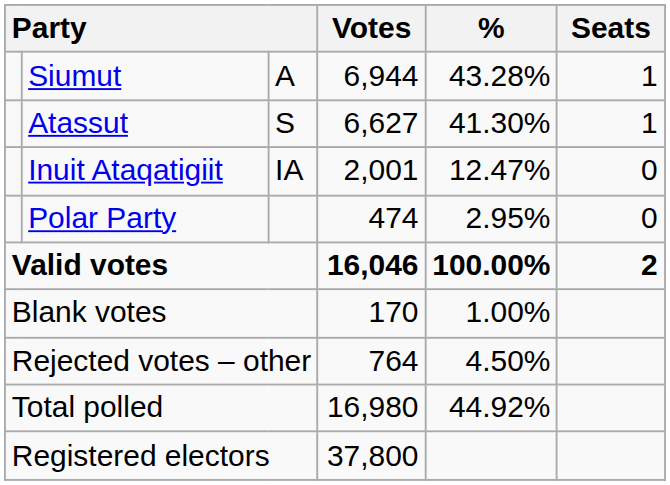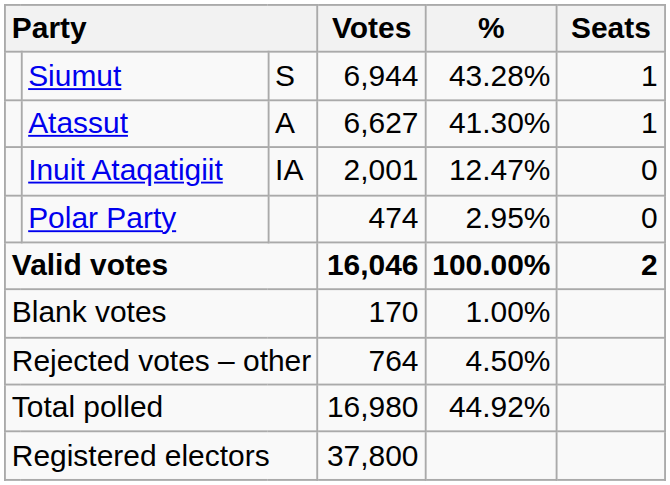Siumut | column 3: A -> S
Atassut | column 3: S -> A
